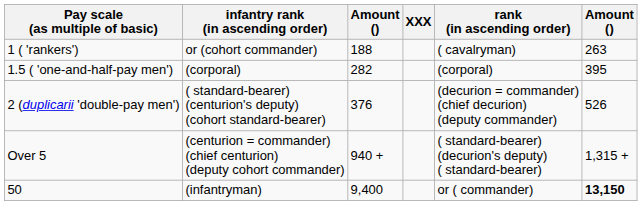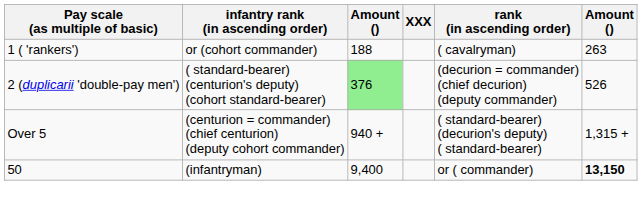- row: 1.5 ( 'one-and-half-pay men') | (corporal) | 282 | (corporal) | 395
2 (duplicarii 'double-pay men') | column 3: no background -> lightgreen background
